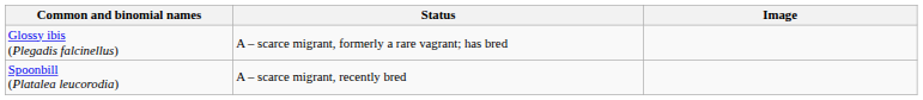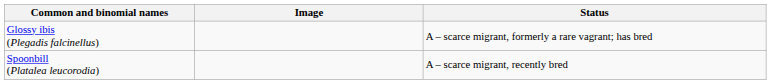columns swapped: Image <-> Status
